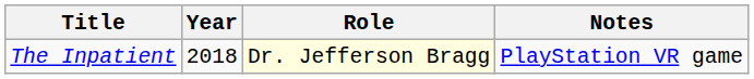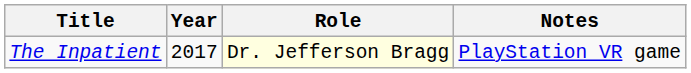The Inpatient | Year: 2018 -> 2017
